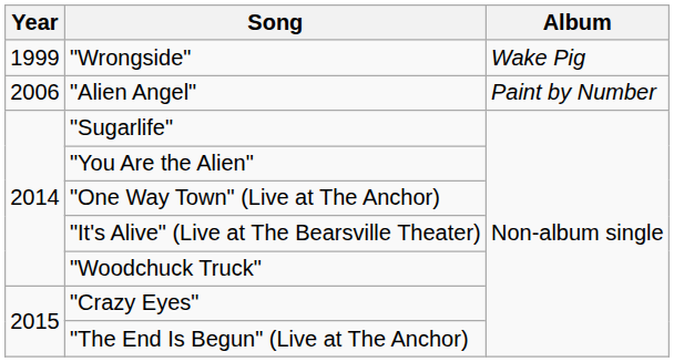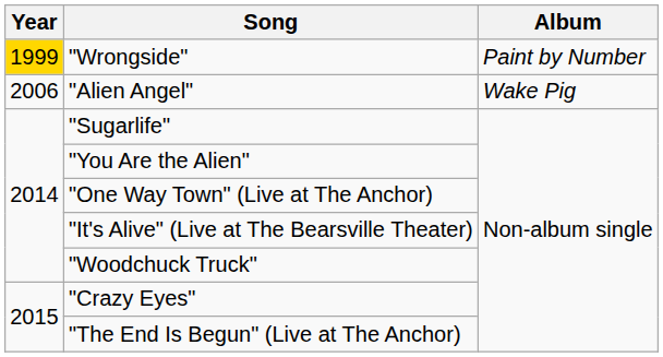"Wrongside" | Year: no background -> gold background
"Wrongside" | Album: Wake Pig -> Paint by Number
"Alien Angel" | Album: Paint by Number -> Wake Pig
